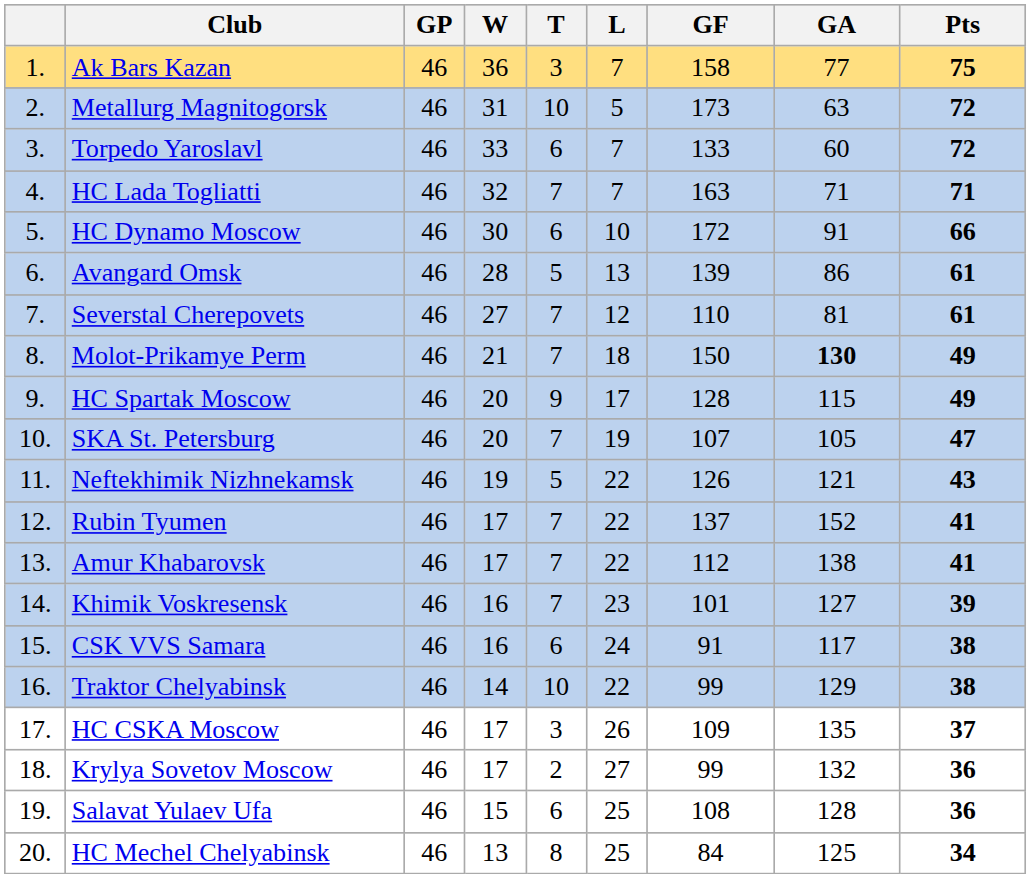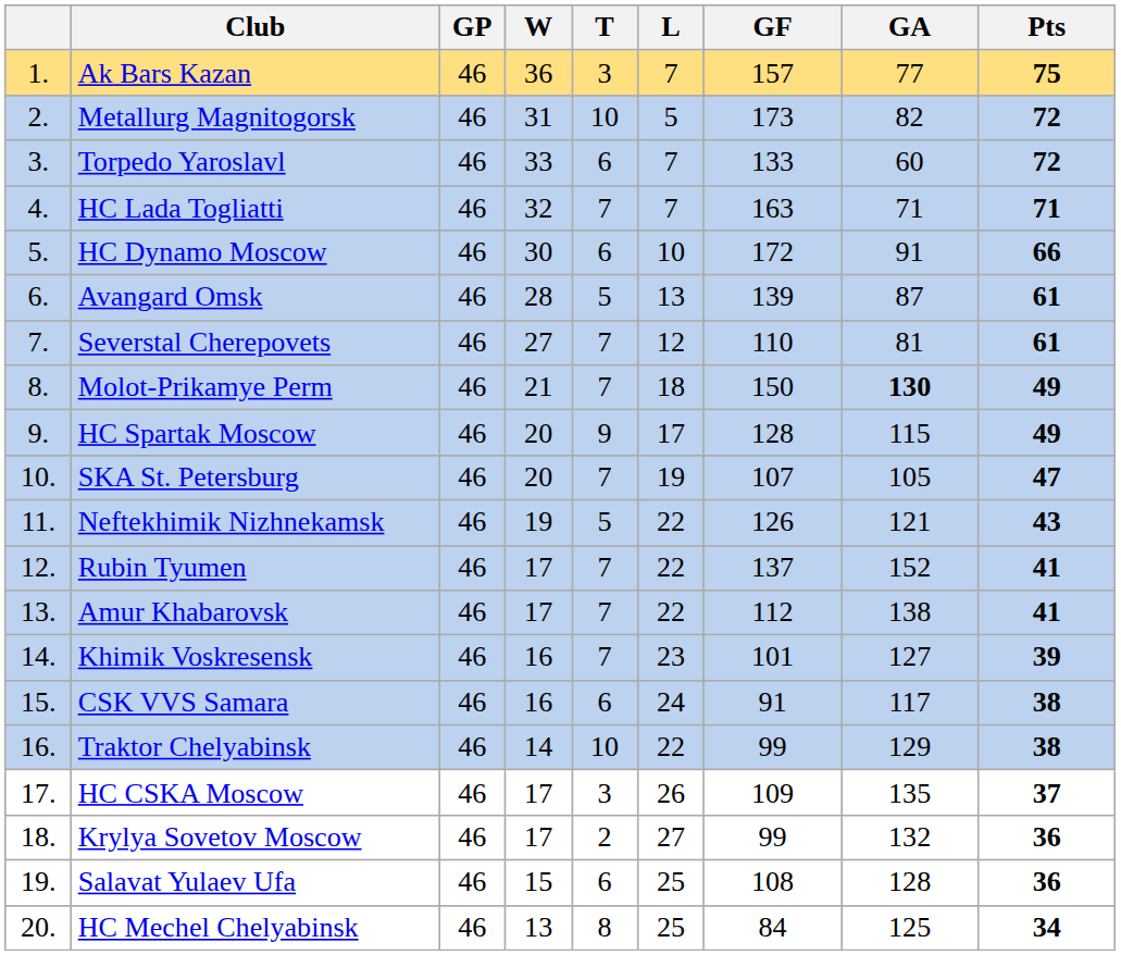Ak Bars Kazan | GF: 158 -> 157
Metallurg Magnitogorsk | GA: 63 -> 82
Avangard Omsk | GA: 86 -> 87
